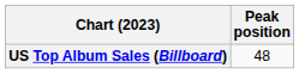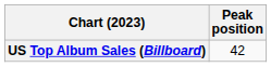US Top Album Sales (Billboard) | Peak position: 48 -> 42
